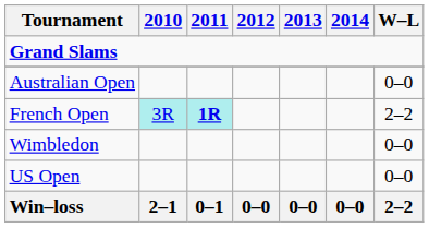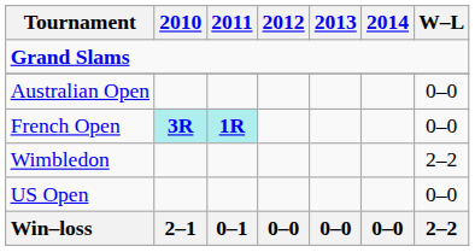French Open | 2010: normal -> bold
French Open | W–L: 2–2 -> 0–0
Wimbledon | W–L: 0–0 -> 2–2
